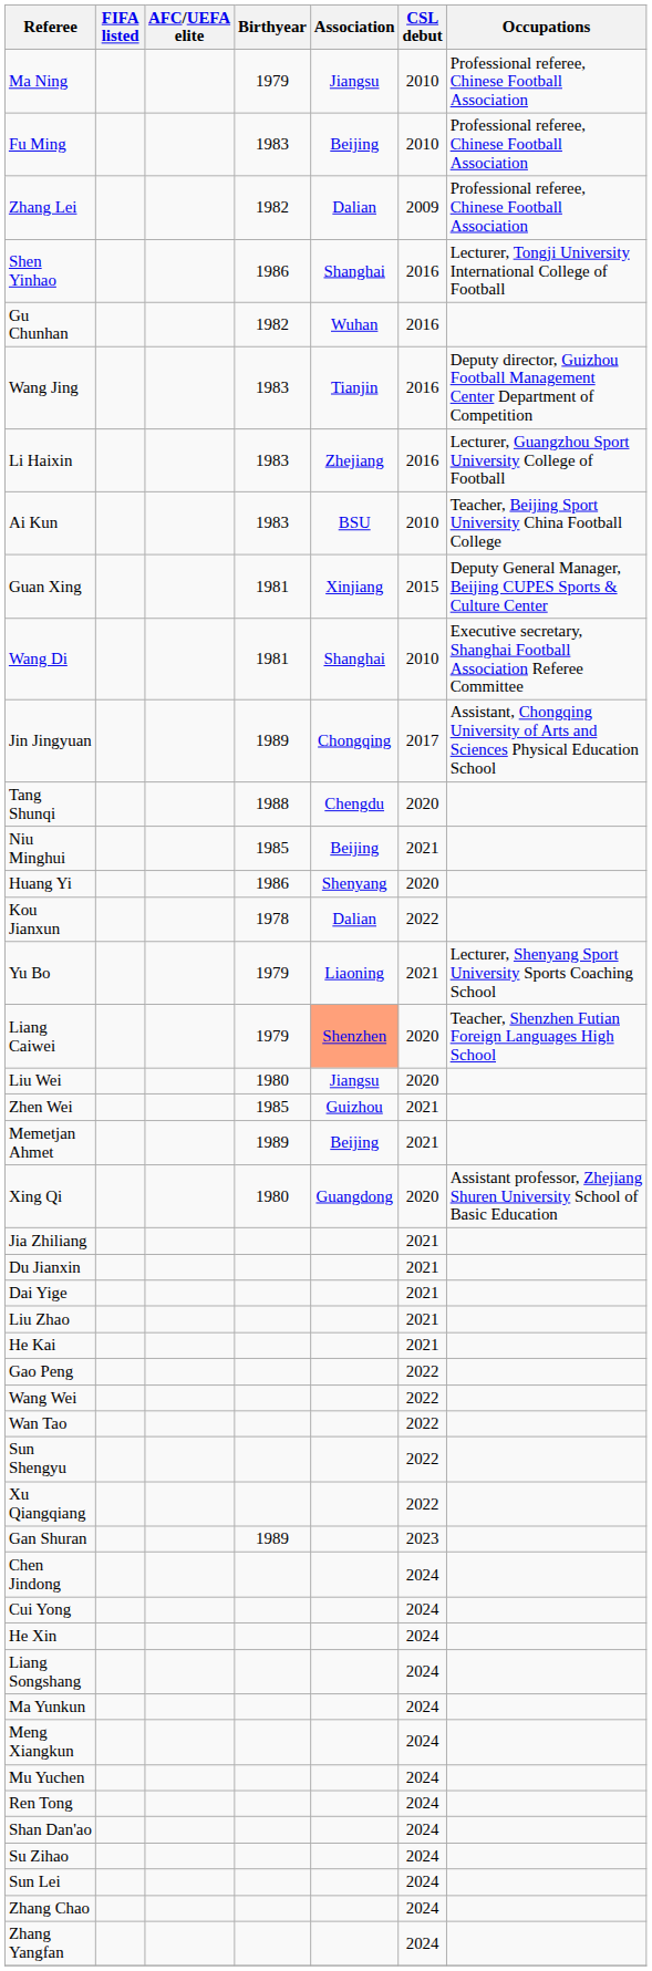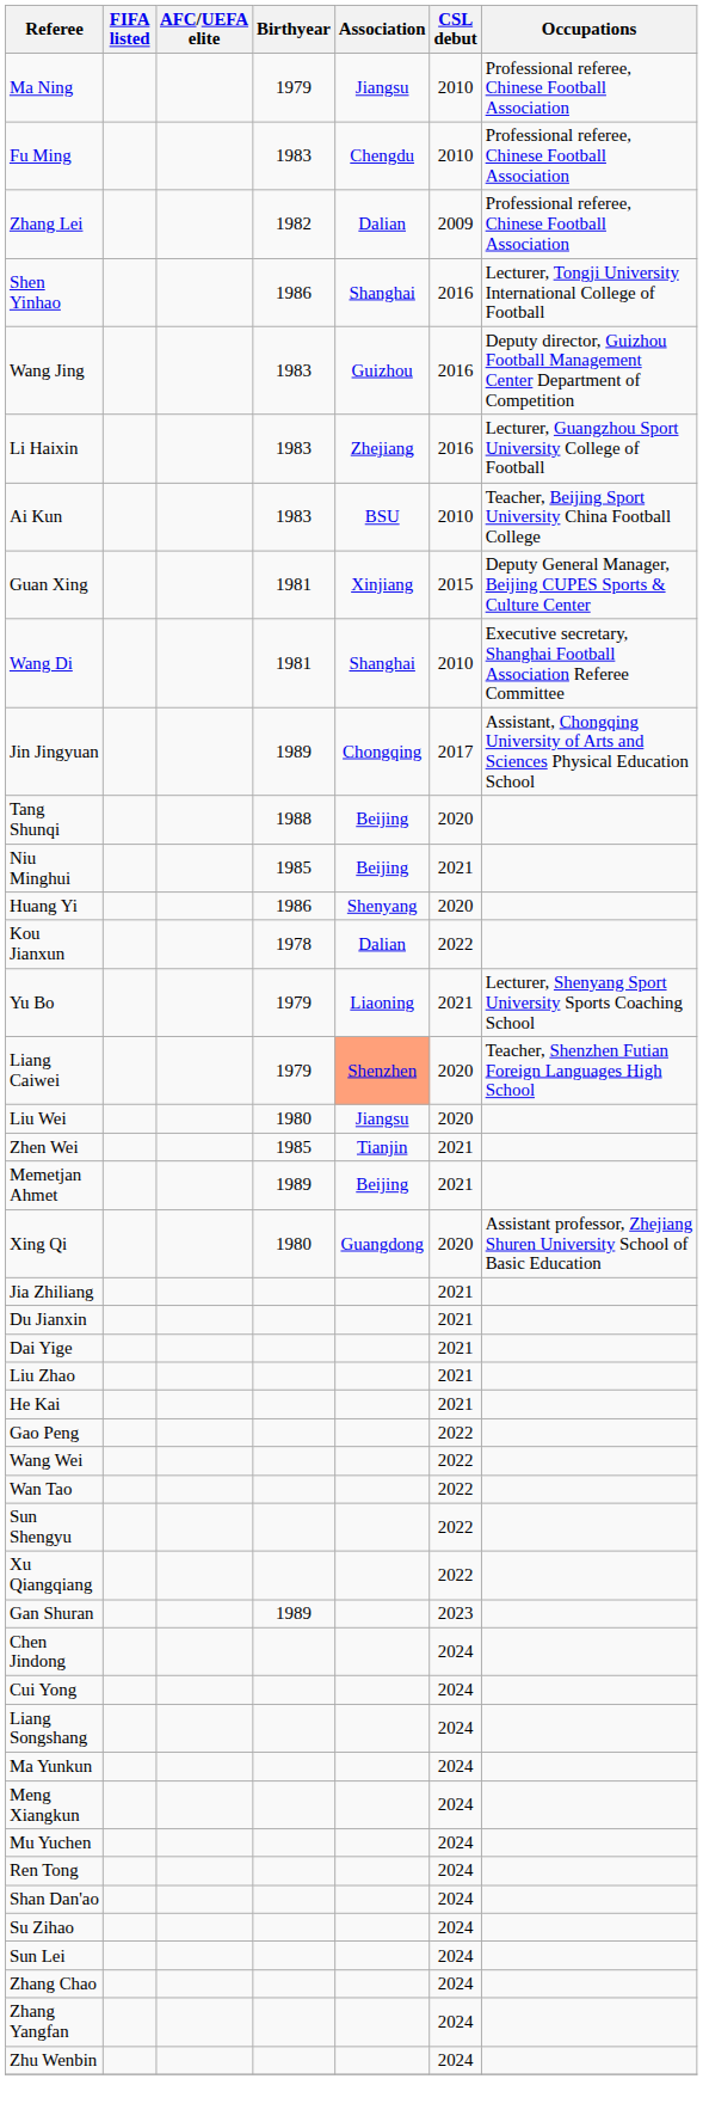Fu Ming | Association: Beijing -> Chengdu
- row: Gu Chunhan | 1982 | Wuhan | 2016
Wang Jing | Association: Tianjin -> Guizhou
Tang Shunqi | Association: Chengdu -> Beijing
Zhen Wei | Association: Guizhou -> Tianjin
- row: He Xin | 2024
+ row: Zhu Wenbin | 2024
